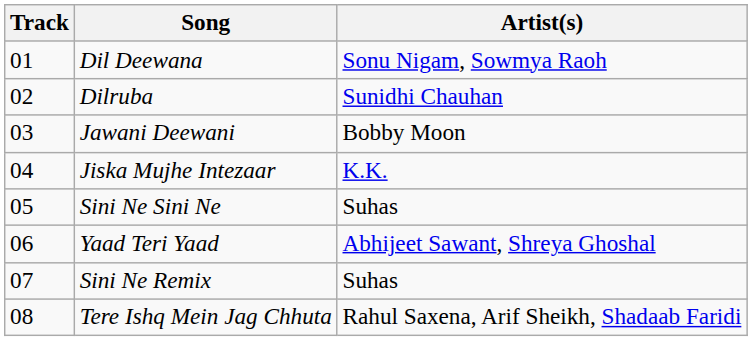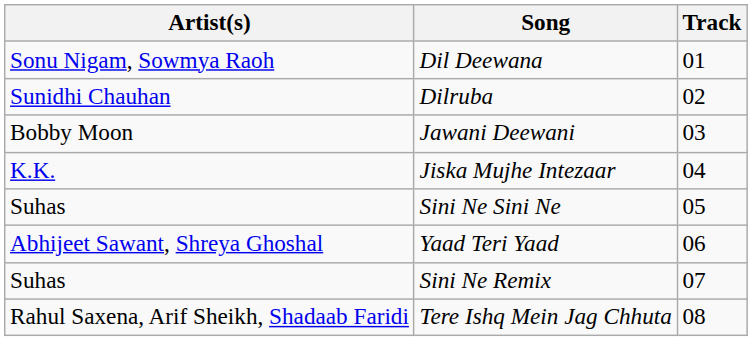columns swapped: Track <-> Artist(s)
